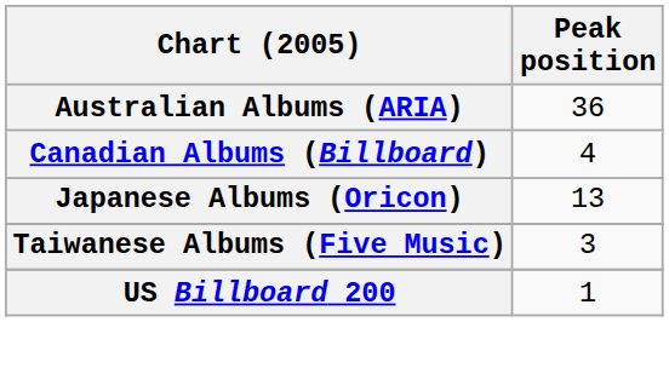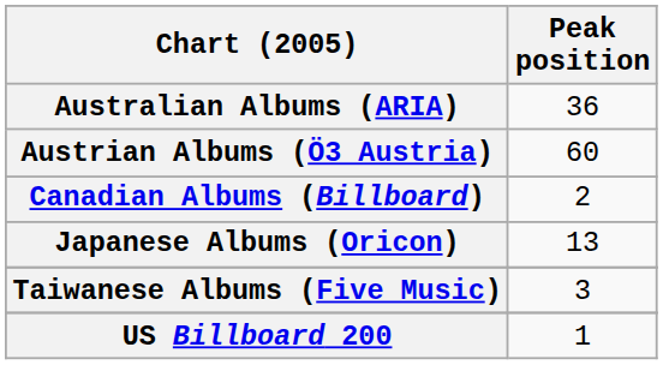+ row: Austrian Albums (Ö3 Austria) | 60
Canadian Albums (Billboard) | Peak position: 4 -> 2
